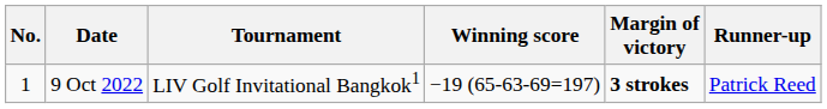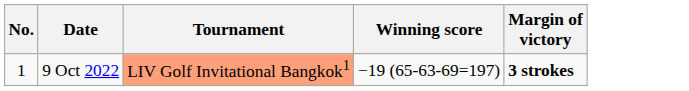- column: Runner-up | Patrick Reed
9 Oct 2022 | Tournament: no background -> lightsalmon background
